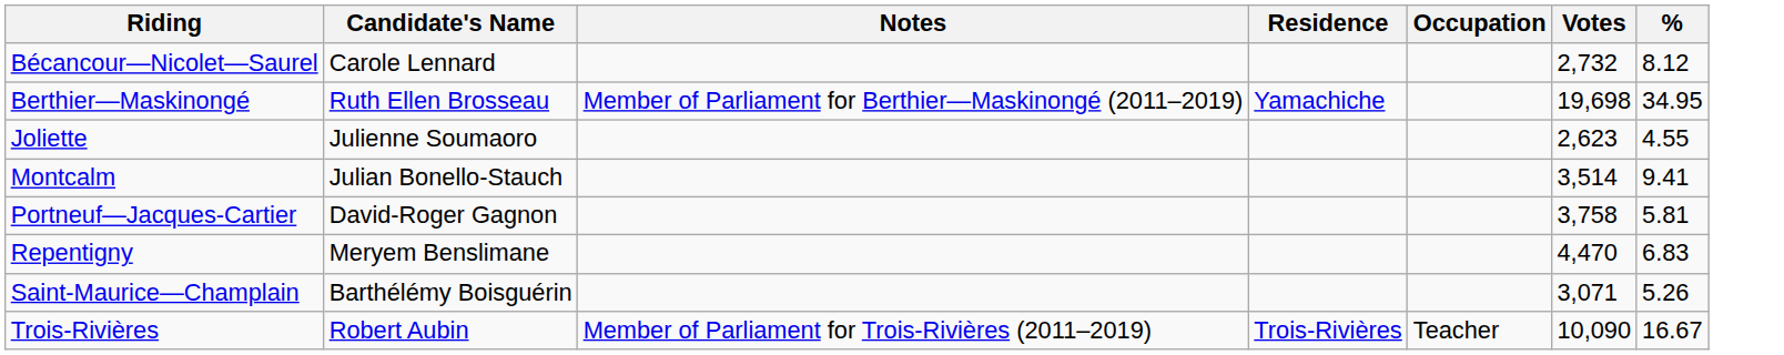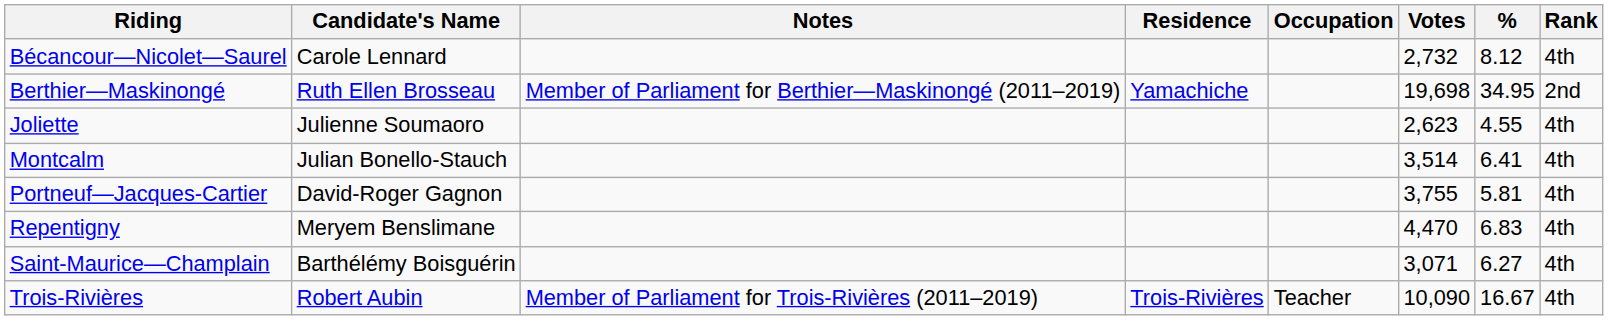+ column: Rank | 4th | 2nd | 4th | 4th | 4th | 4th | 4th | 4th
Montcalm | %: 9.41 -> 6.41
Portneuf—Jacques-Cartier | Votes: 3,758 -> 3,755
Saint-Maurice—Champlain | %: 5.26 -> 6.27
